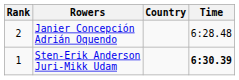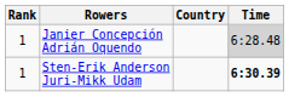Janier Concepción Adrián Oquendo | Rank: 2 -> 1
Janier Concepción Adrián Oquendo | Time: no background -> lightgrey background
